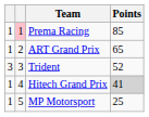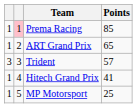Trident | Points: 52 -> 57
Hitech Grand Prix | Points: lightgrey background -> no background
